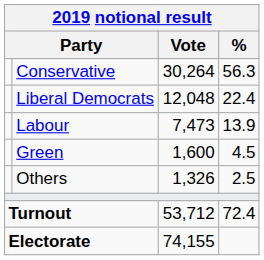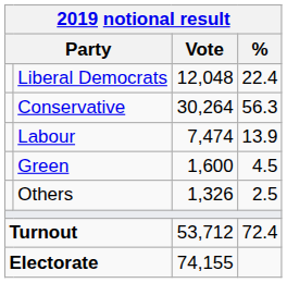rows swapped: Conservative <-> Liberal Democrats
Labour | Vote: 7,473 -> 7,474
